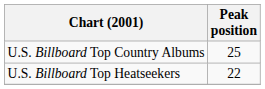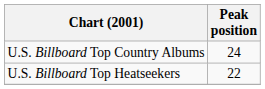U.S. Billboard Top Country Albums | Peak position: 25 -> 24
